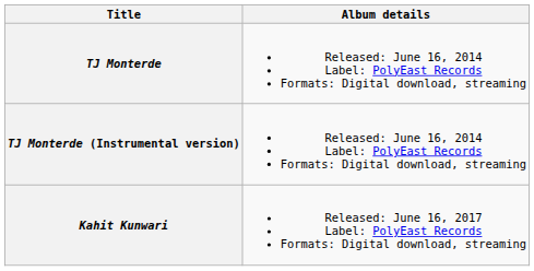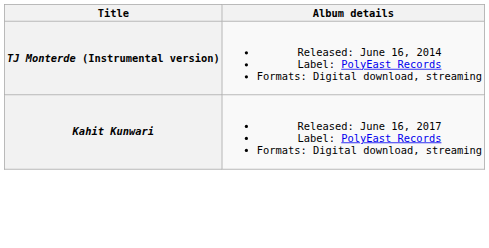- row: TJ Monterde | Released: June 16, 2014 Label: PolyEast Records Formats: Digital download, streaming
